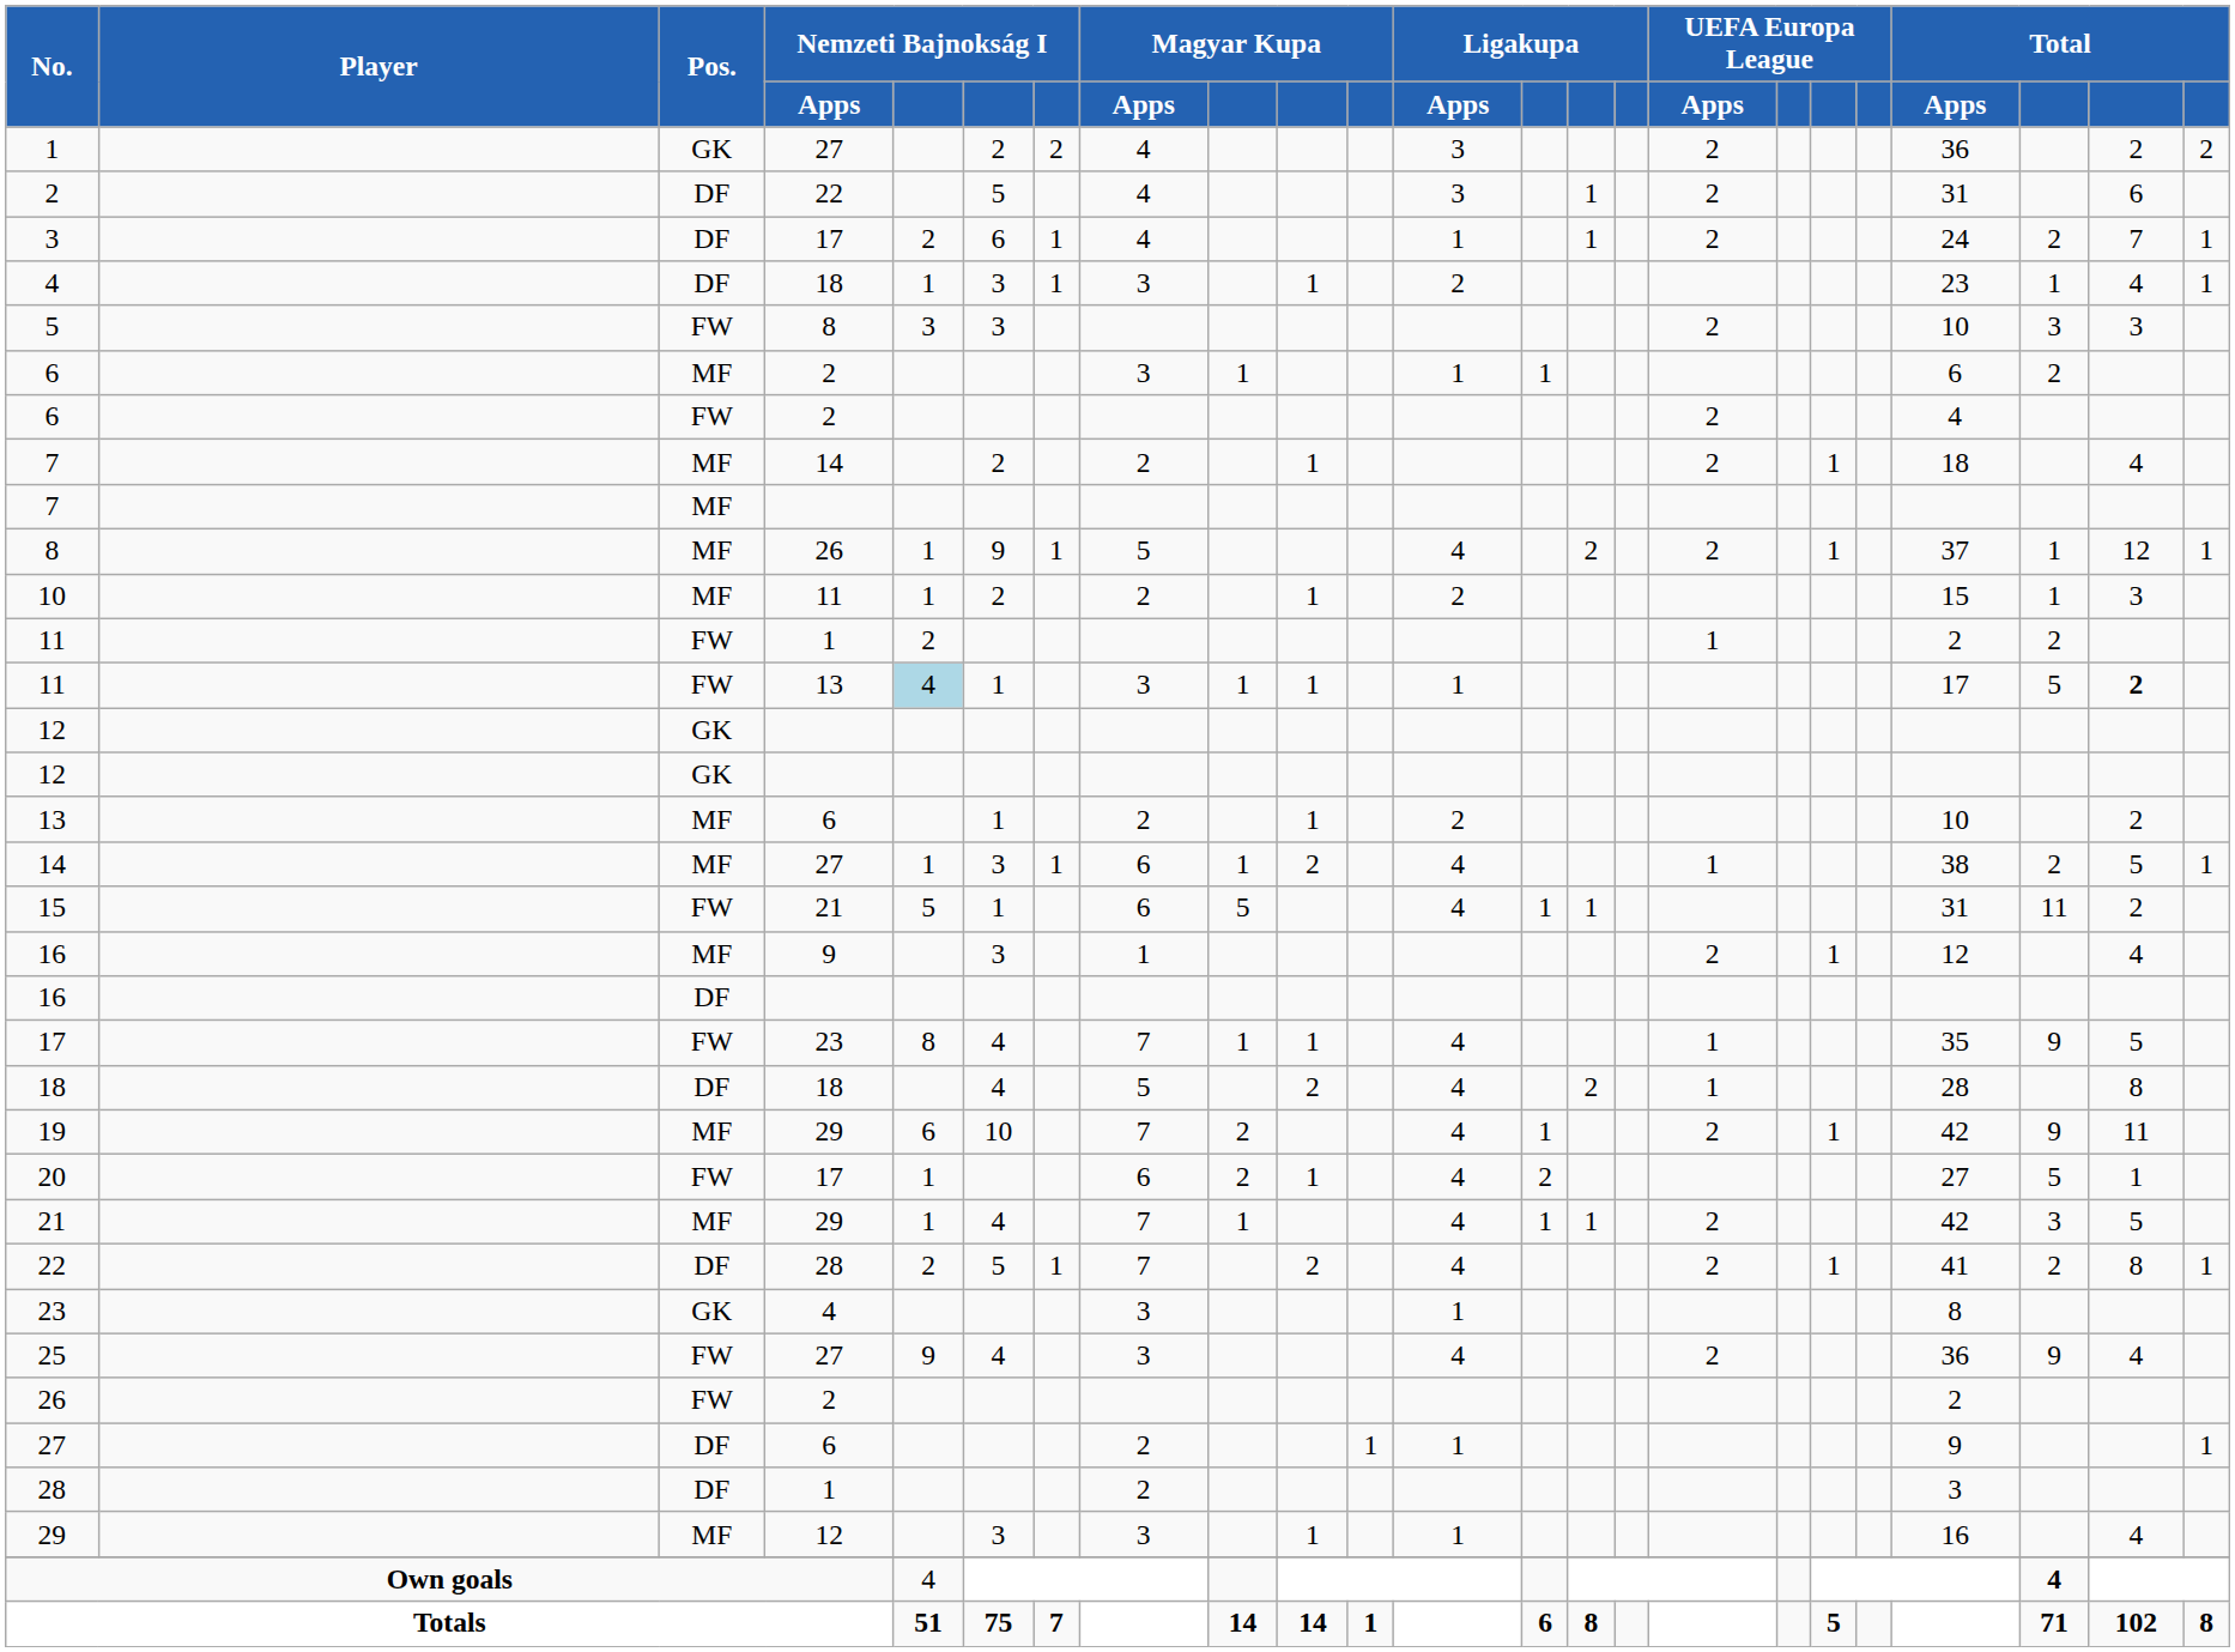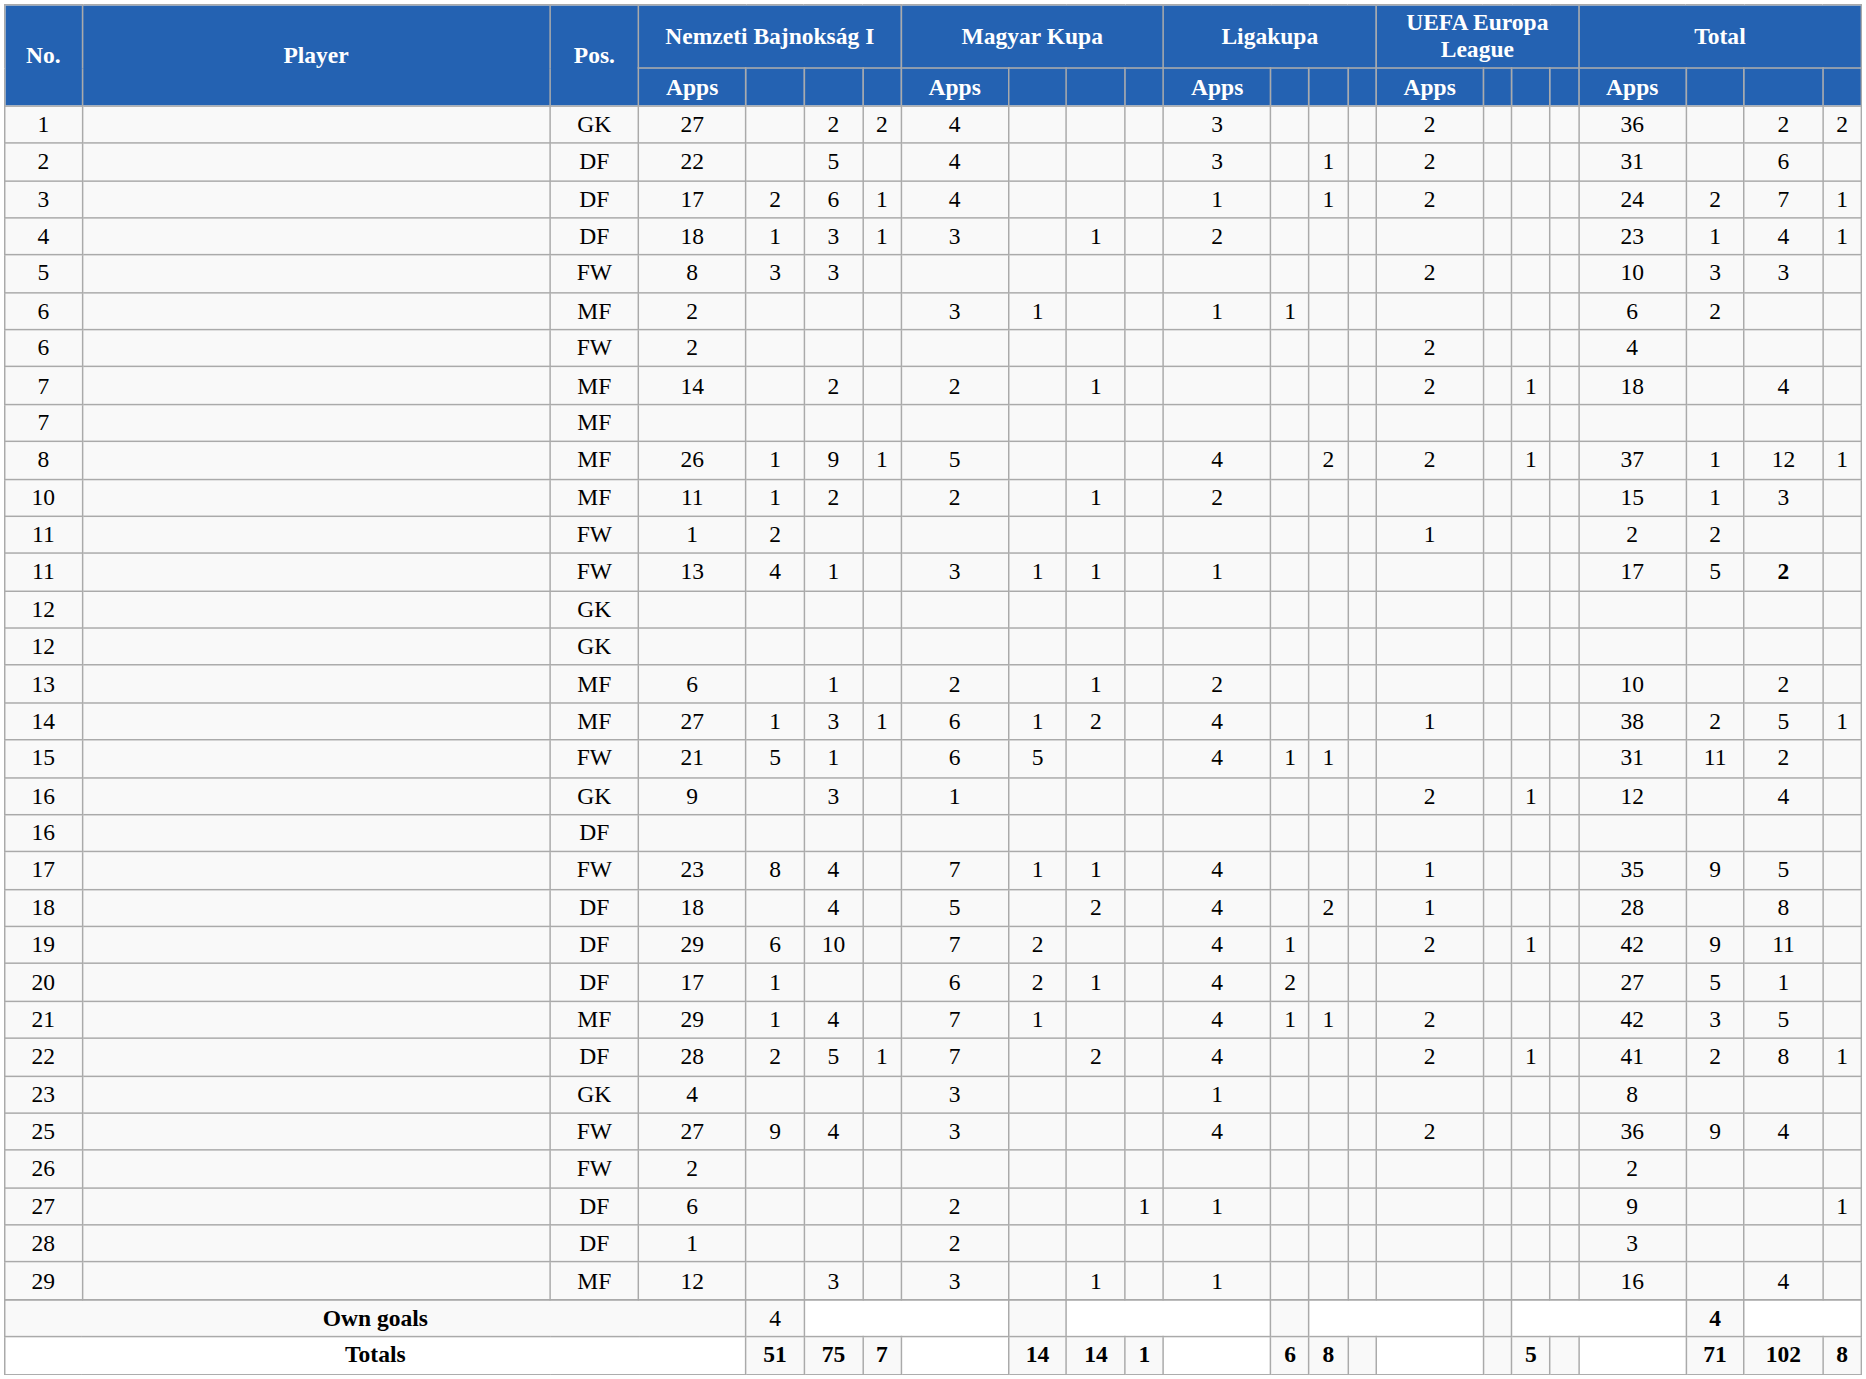11 / 13 | column 5: lightblue background -> no background
16 / 9 | Pos.: MF -> GK
19 | Pos.: MF -> DF
20 | Pos.: FW -> DF
